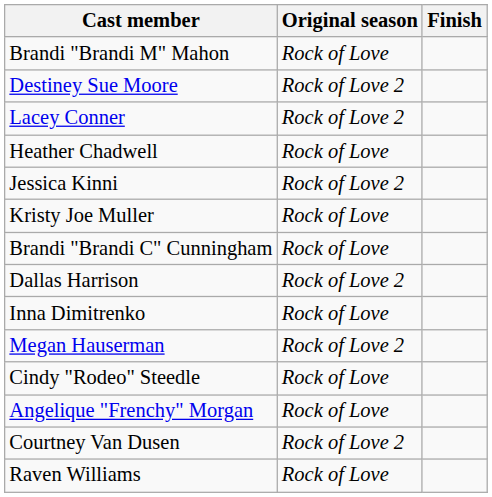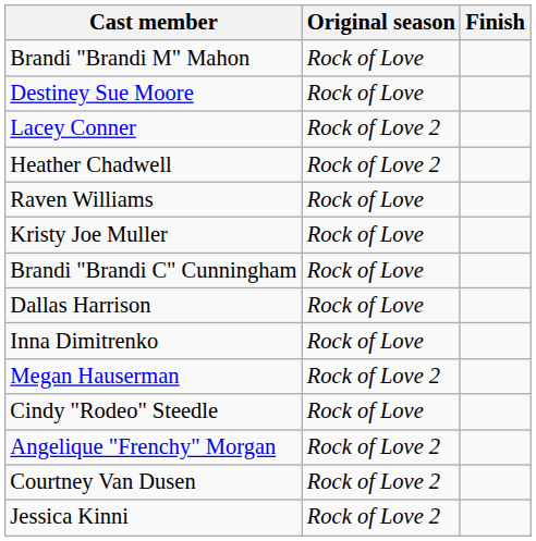Destiney Sue Moore | Original season: Rock of Love 2 -> Rock of Love
Heather Chadwell | Original season: Rock of Love -> Rock of Love 2
rows swapped: Jessica Kinni <-> Raven Williams
Dallas Harrison | Original season: Rock of Love 2 -> Rock of Love
Angelique "Frenchy" Morgan | Original season: Rock of Love -> Rock of Love 2
